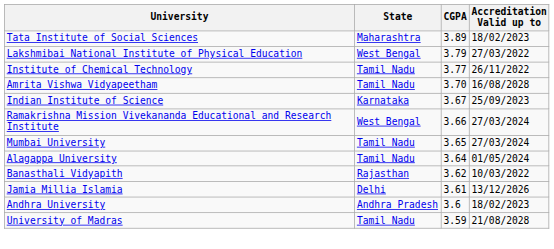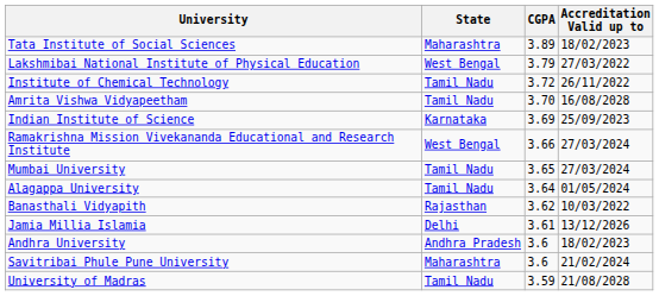Institute of Chemical Technology | CGPA: 3.77 -> 3.72
Indian Institute of Science | CGPA: 3.67 -> 3.69
+ row: Savitribai Phule Pune University | Maharashtra | 3.6 | 21/02/2024
